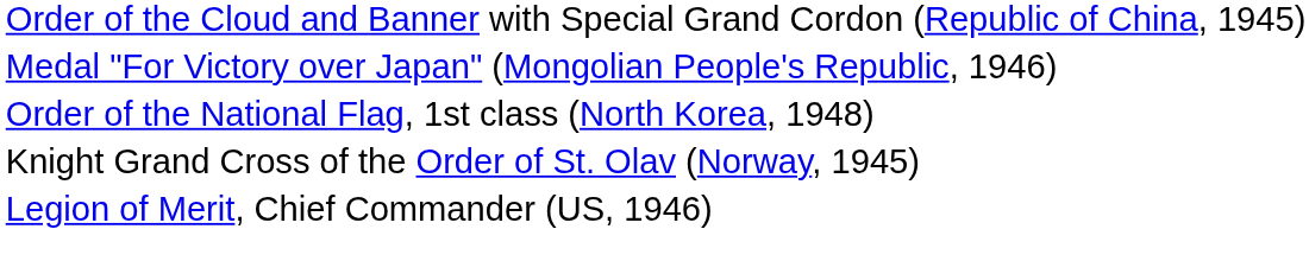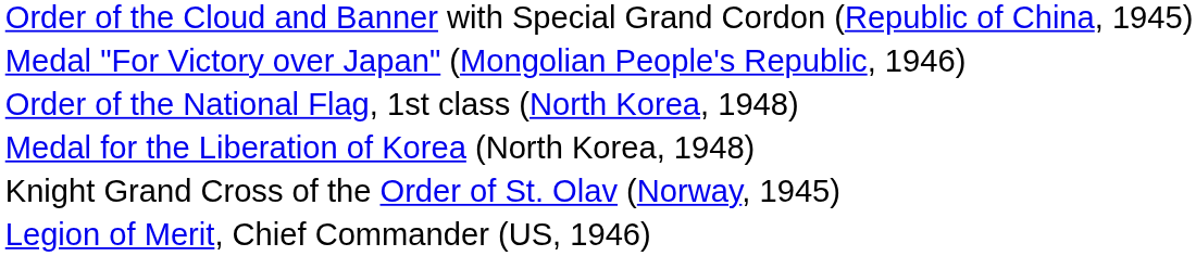+ row: Medal for the Liberation of Korea (North Korea, 1948)
